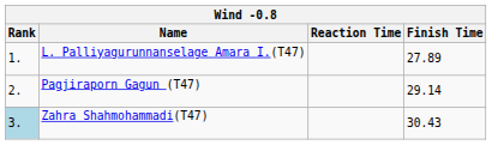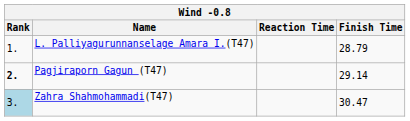L. Palliyagurunnanselage Amara I.(T47) | Finish Time: 27.89 -> 28.79
Pagjiraporn Gagun (T47) | Rank: normal -> bold
Zahra Shahmohammadi(T47) | Finish Time: 30.43 -> 30.47
